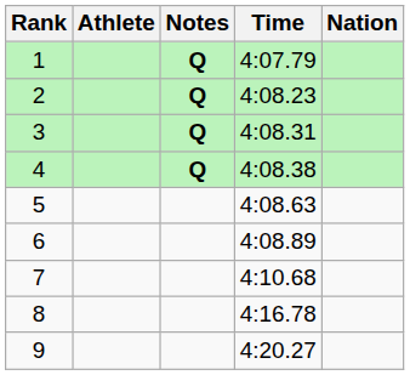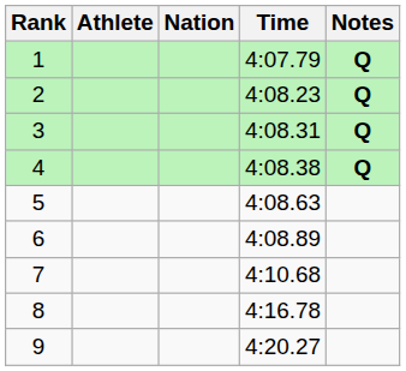columns swapped: Nation <-> Notes
